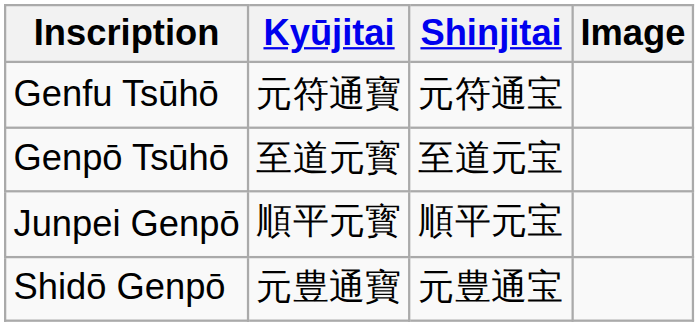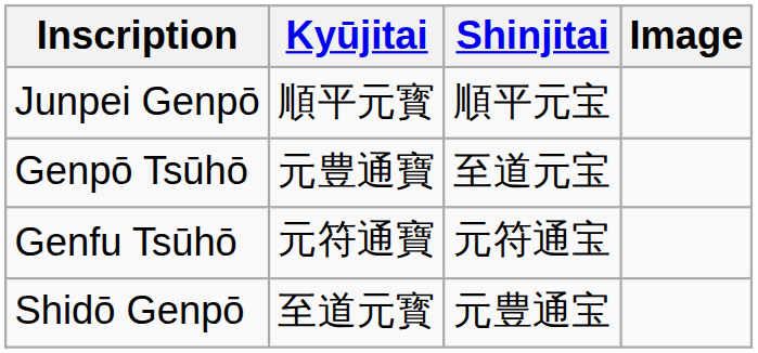rows swapped: Junpei Genpō <-> Genfu Tsūhō
Genpō Tsūhō | Kyūjitai: 至道元寳 -> 元豊通寶
Shidō Genpō | Kyūjitai: 元豊通寶 -> 至道元寳
